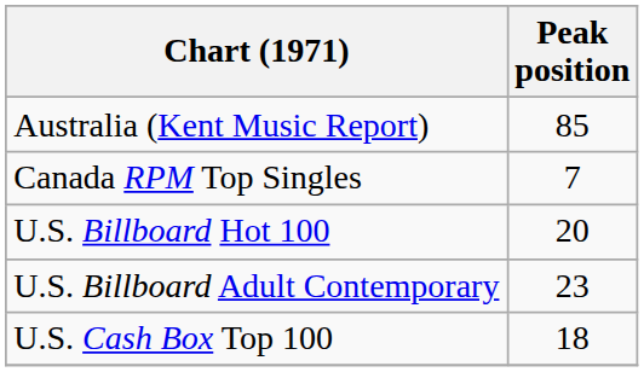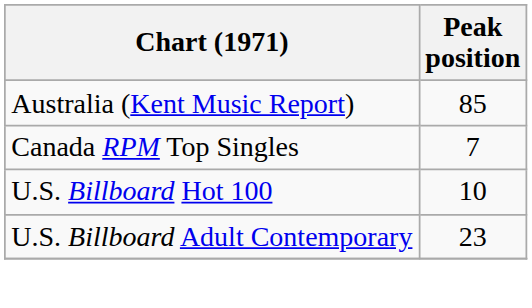U.S. Billboard Hot 100 | Peak position: 20 -> 10
- row: U.S. Cash Box Top 100 | 18
